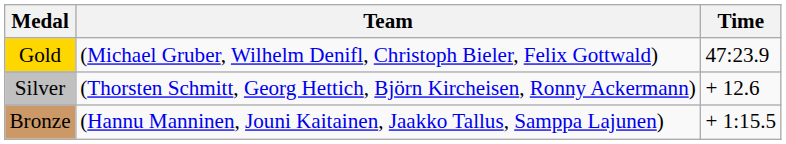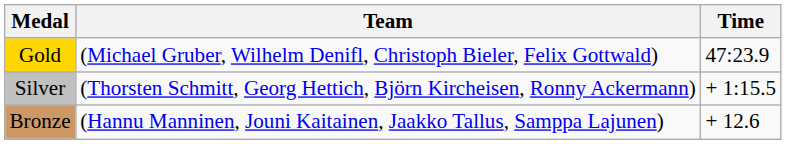Silver | Time: + 12.6 -> + 1:15.5
Bronze | Time: + 1:15.5 -> + 12.6
